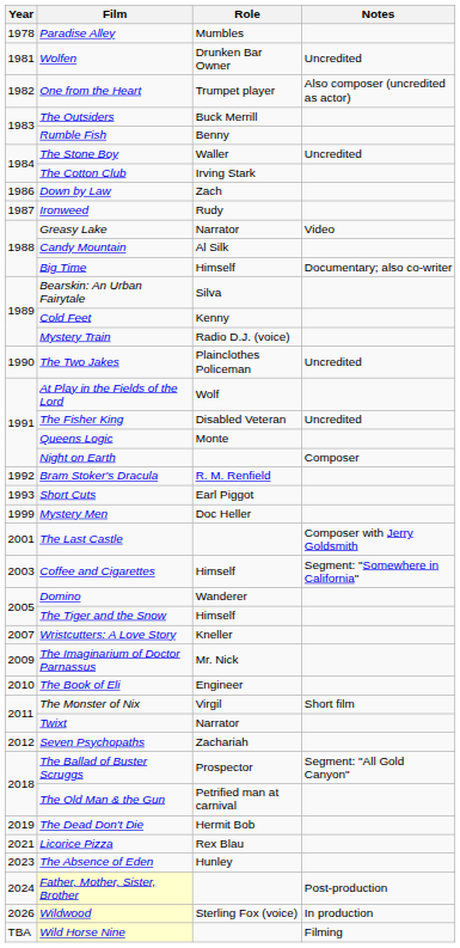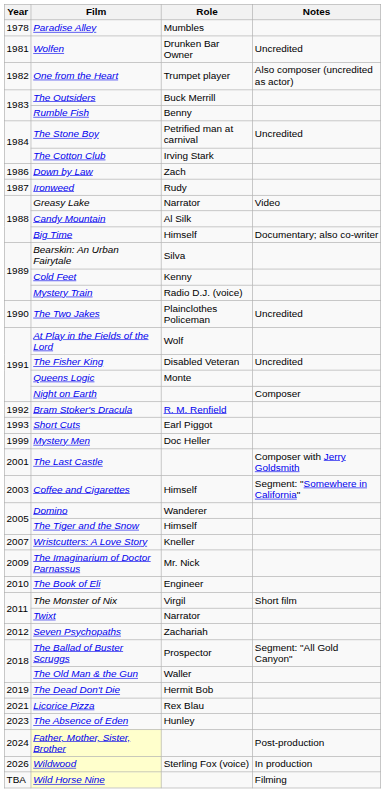The Stone Boy | Role: Waller -> Petrified man at carnival
The Old Man & the Gun | Role: Petrified man at carnival -> Waller
